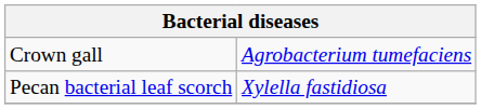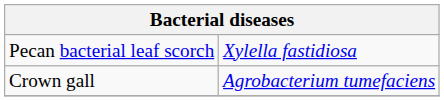rows swapped: Crown gall <-> Pecan bacterial leaf scorch
